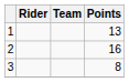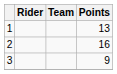3 | Points: 8 -> 9
